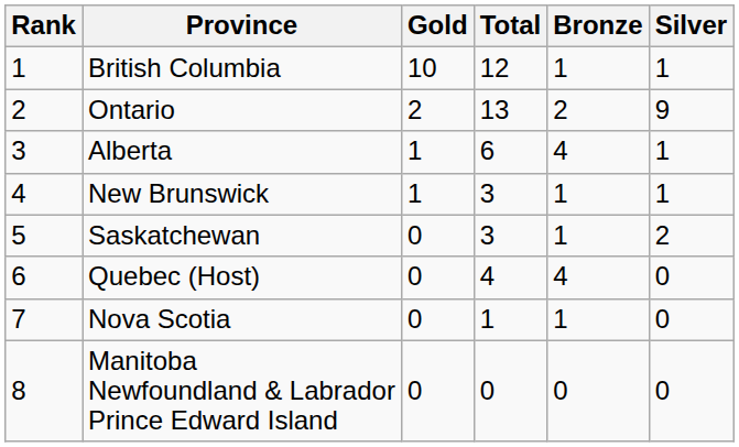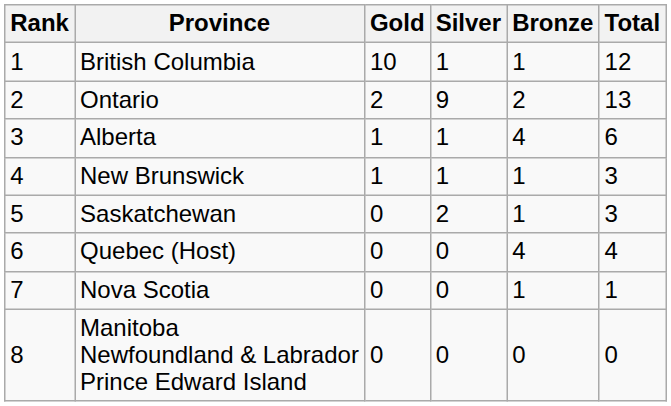columns swapped: Silver <-> Total
